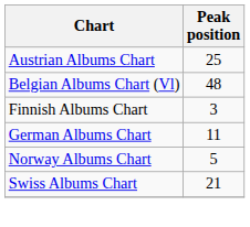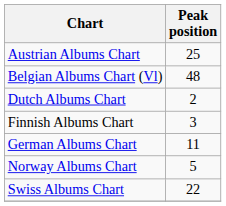+ row: Dutch Albums Chart | 2
Swiss Albums Chart | Peak position: 21 -> 22
